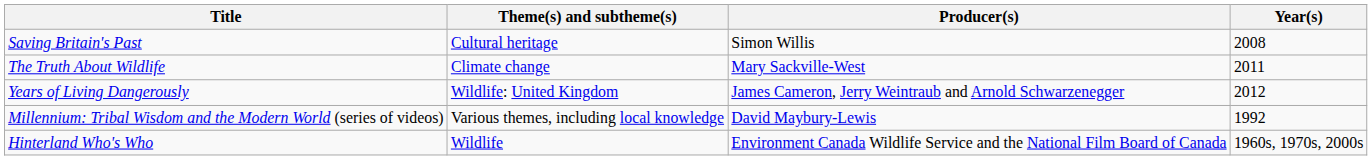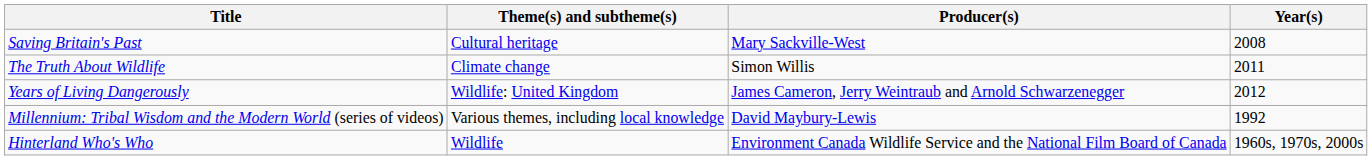Saving Britain's Past | Producer(s): Simon Willis -> Mary Sackville-West
The Truth About Wildlife | Producer(s): Mary Sackville-West -> Simon Willis
